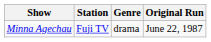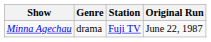columns swapped: Station <-> Genre
